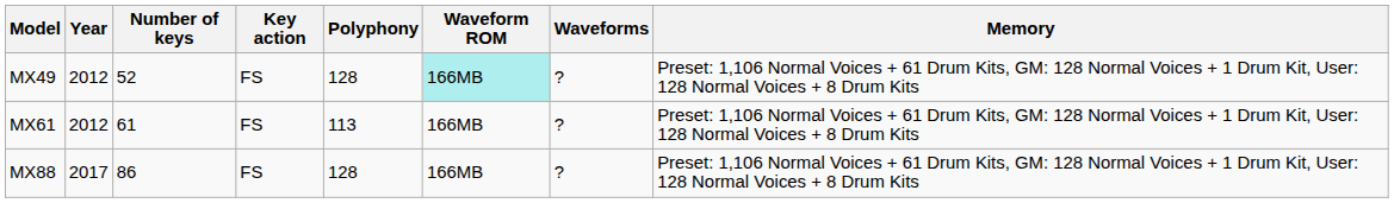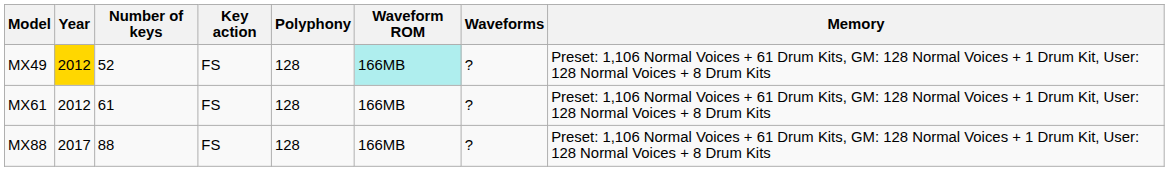MX49 | Year: no background -> gold background
MX61 | Polyphony: 113 -> 128
MX88 | Number of keys: 86 -> 88
